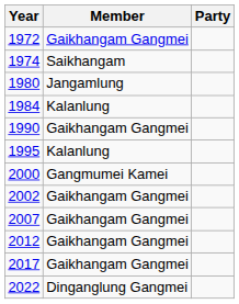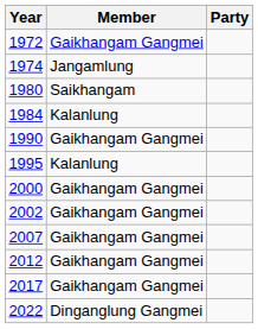1974 | Member: Saikhangam -> Jangamlung
1980 | Member: Jangamlung -> Saikhangam
2000 | Member: Gangmumei Kamei -> Gaikhangam Gangmei
